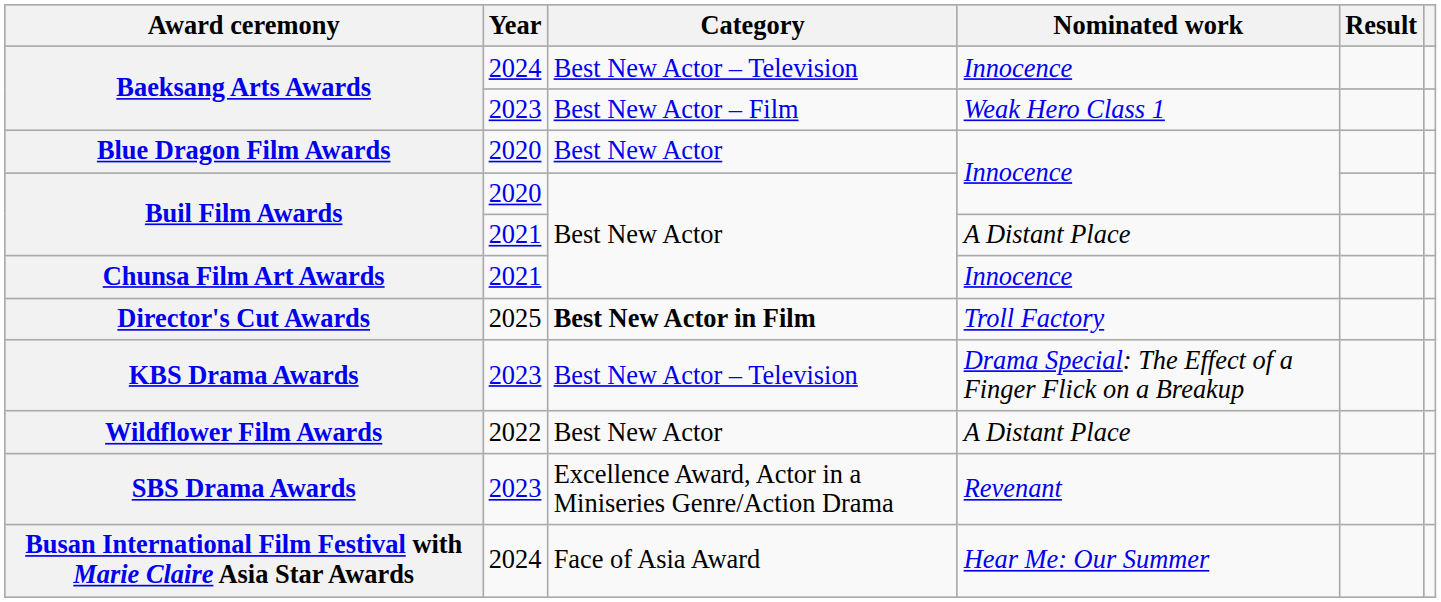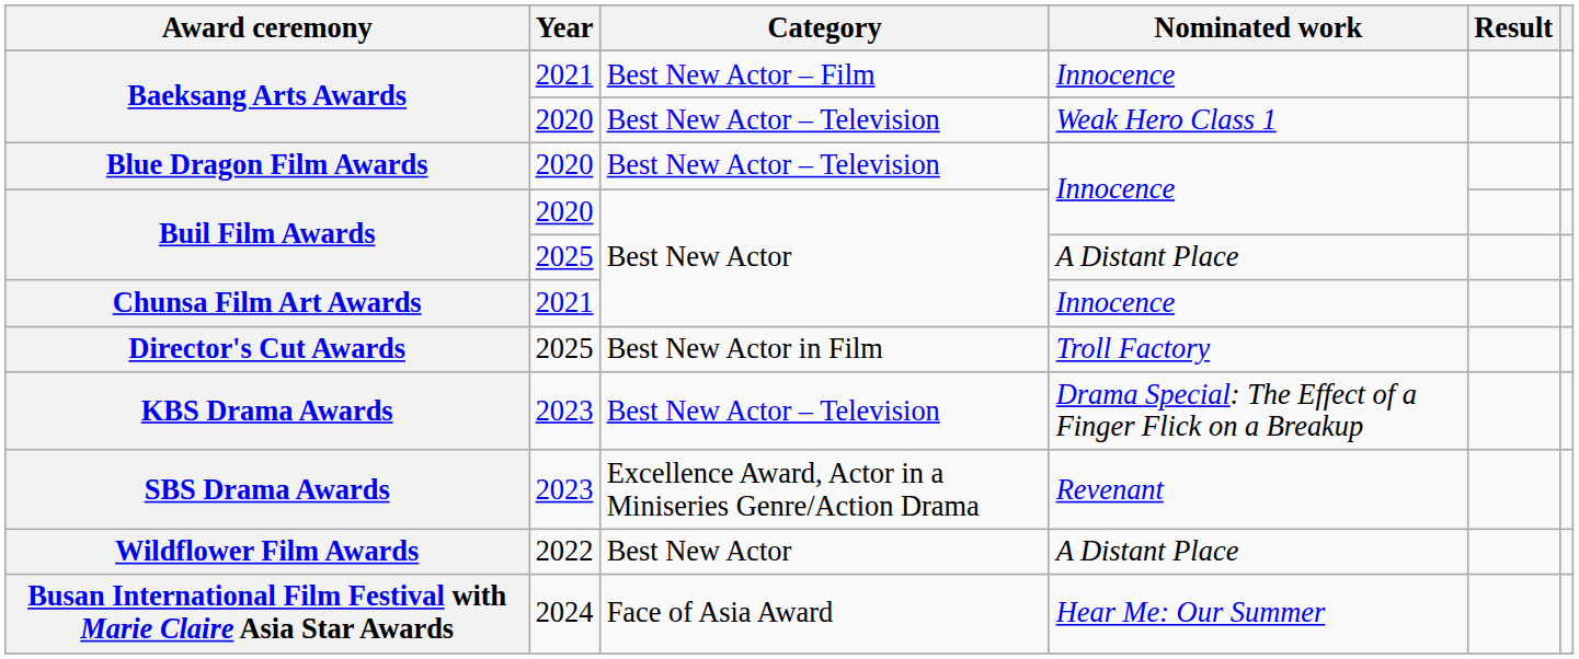Baeksang Arts Awards / Innocence | Year: 2024 -> 2021
Baeksang Arts Awards / Innocence | Category: Best New Actor – Television -> Best New Actor – Film
Baeksang Arts Awards / Weak Hero Class 1 | Year: 2023 -> 2020
Baeksang Arts Awards / Weak Hero Class 1 | Category: Best New Actor – Film -> Best New Actor – Television
Blue Dragon Film Awards | Category: Best New Actor -> Best New Actor – Television
Buil Film Awards / A Distant Place | Year: 2021 -> 2025
Director's Cut Awards | Category: bold -> normal
rows swapped: SBS Drama Awards <-> Wildflower Film Awards
